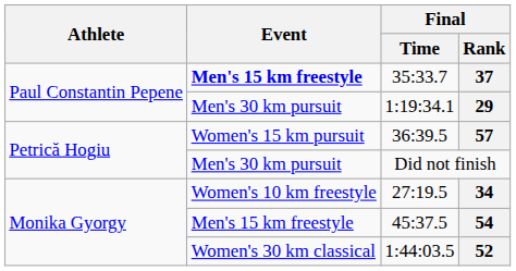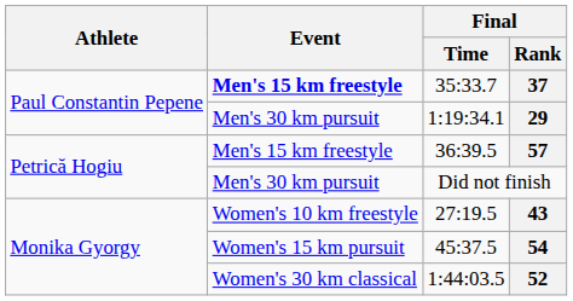36:39.5 | Event: Women's 15 km pursuit -> Men's 15 km freestyle
27:19.5 | Final / Rank: 34 -> 43
45:37.5 | Event: Men's 15 km freestyle -> Women's 15 km pursuit
